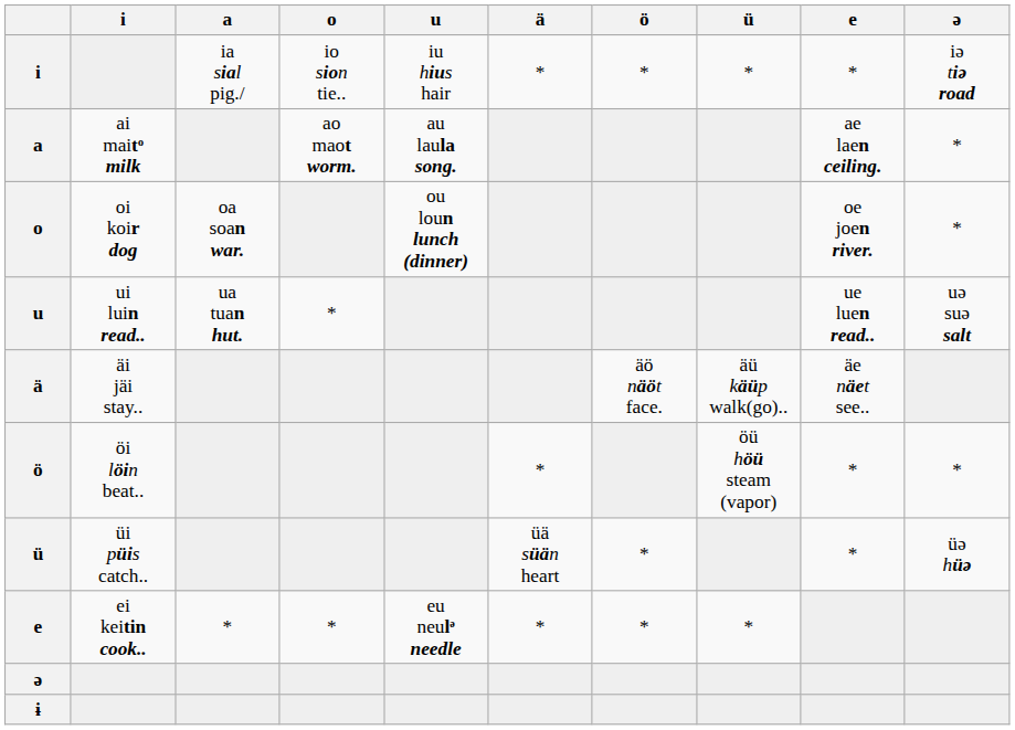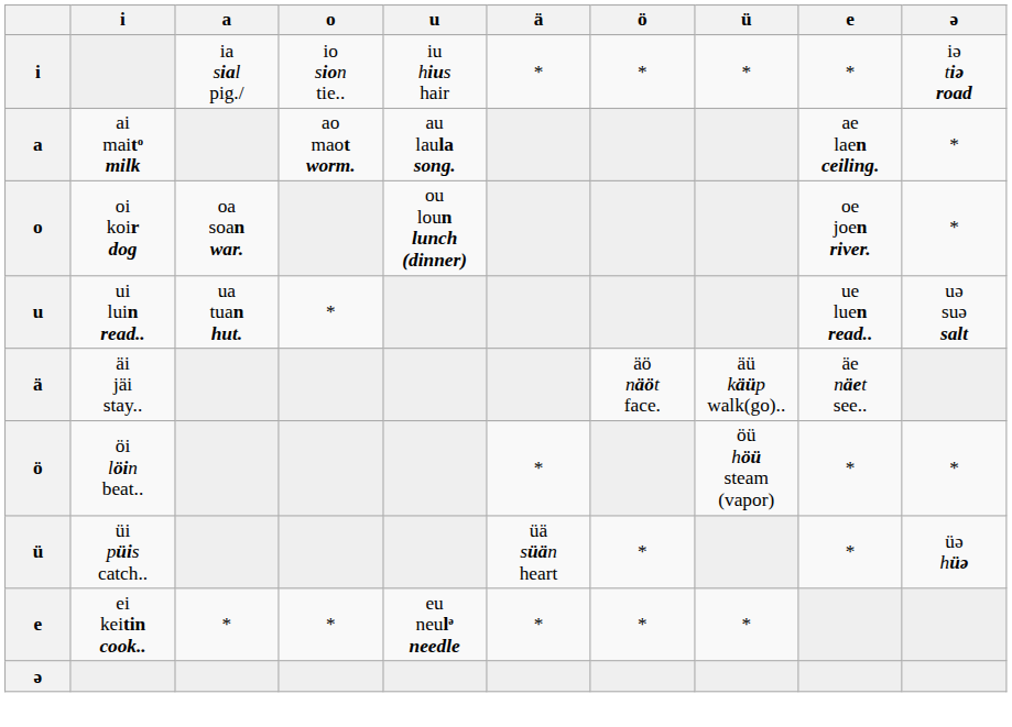- row: ɨ
